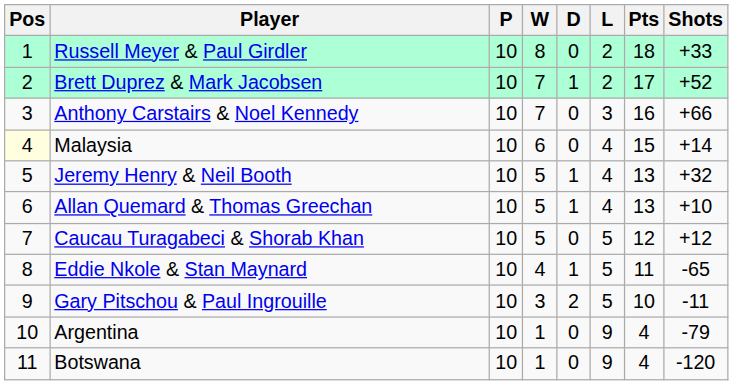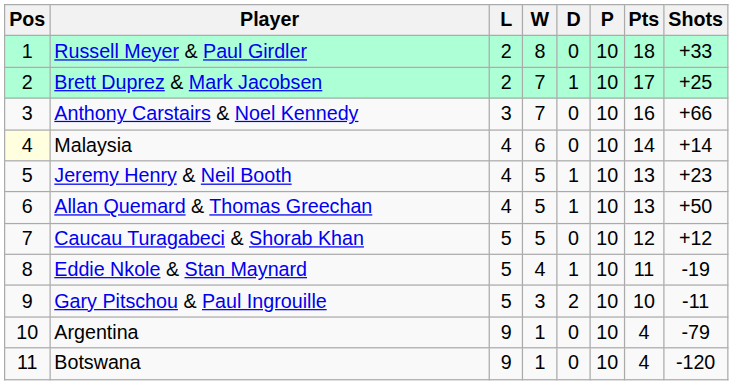columns swapped: P <-> L
Brett Duprez & Mark Jacobsen | Shots: +52 -> +25
Malaysia | Pts: 15 -> 14
Jeremy Henry & Neil Booth | Shots: +32 -> +23
Allan Quemard & Thomas Greechan | Shots: +10 -> +50
Eddie Nkole & Stan Maynard | Shots: -65 -> -19
